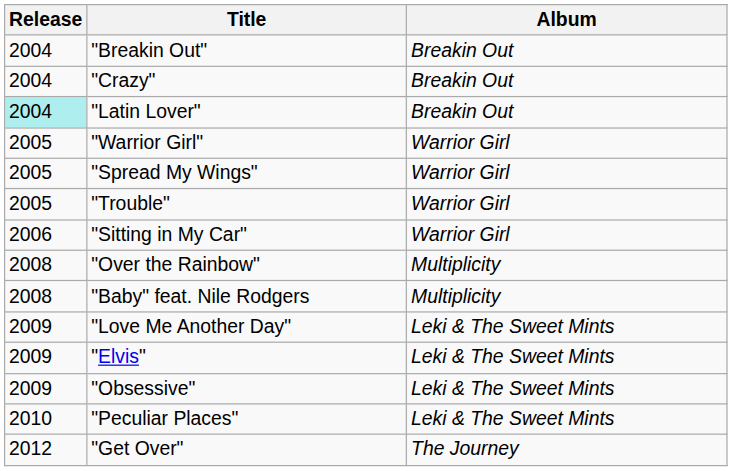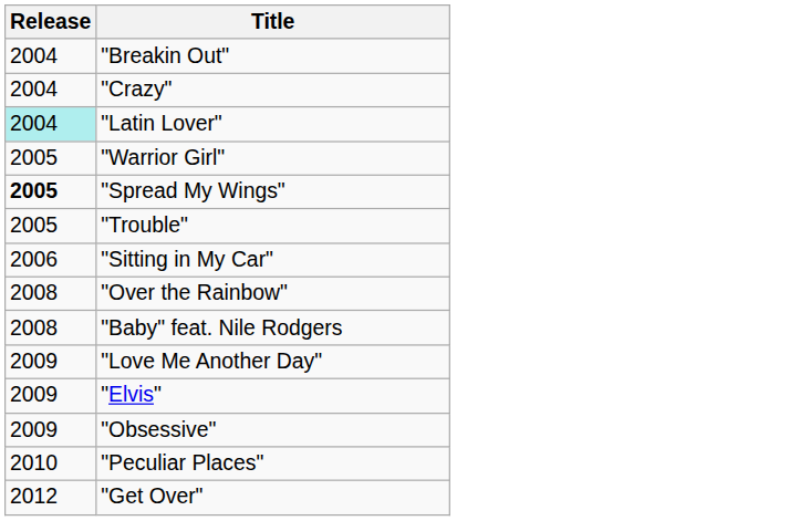- column: Album | Breakin Out | Breakin Out | Breakin Out | Warrior Girl | Warrior Girl | Warrior Girl | Warrior Girl | Multiplicity | Multiplicity | Leki & The Sweet Mints | Leki & The Sweet Mints | Leki & The Sweet Mints | Leki & The Sweet Mints | The Journey
"Spread My Wings" | Release: normal -> bold
